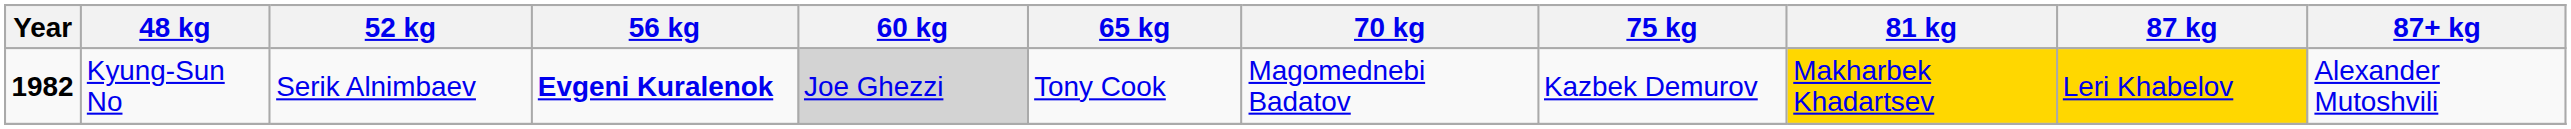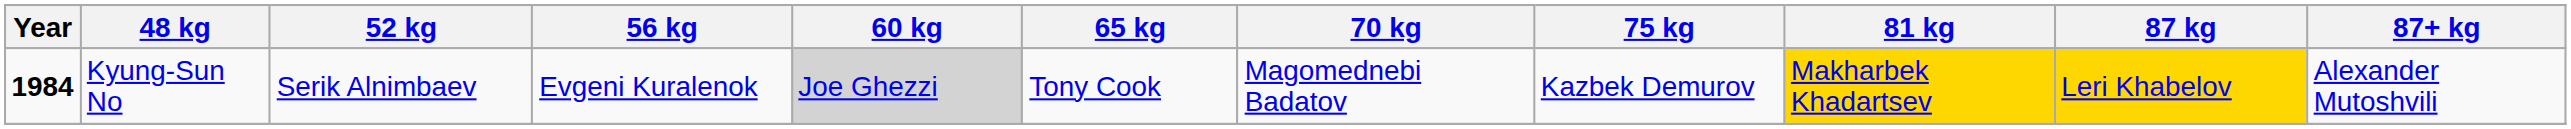Kyung-Sun No | Year: 1982 -> 1984
Kyung-Sun No | 56 kg: bold -> normal
